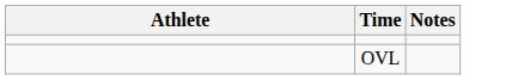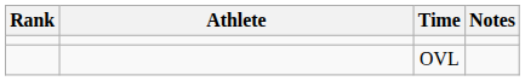+ column: Rank
